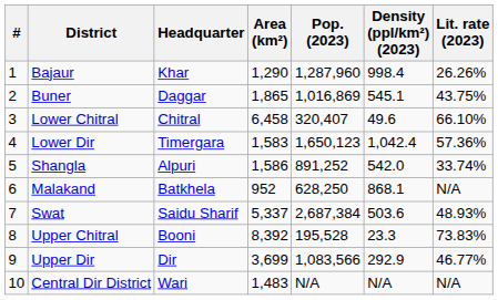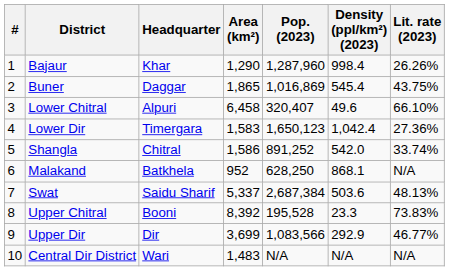Buner | Density (ppl/km²) (2023): 545.1 -> 545.4
Lower Chitral | Headquarter: Chitral -> Alpuri
Lower Dir | Lit. rate (2023): 57.36% -> 27.36%
Shangla | Headquarter: Alpuri -> Chitral
Swat | Lit. rate (2023): 48.93% -> 48.13%
